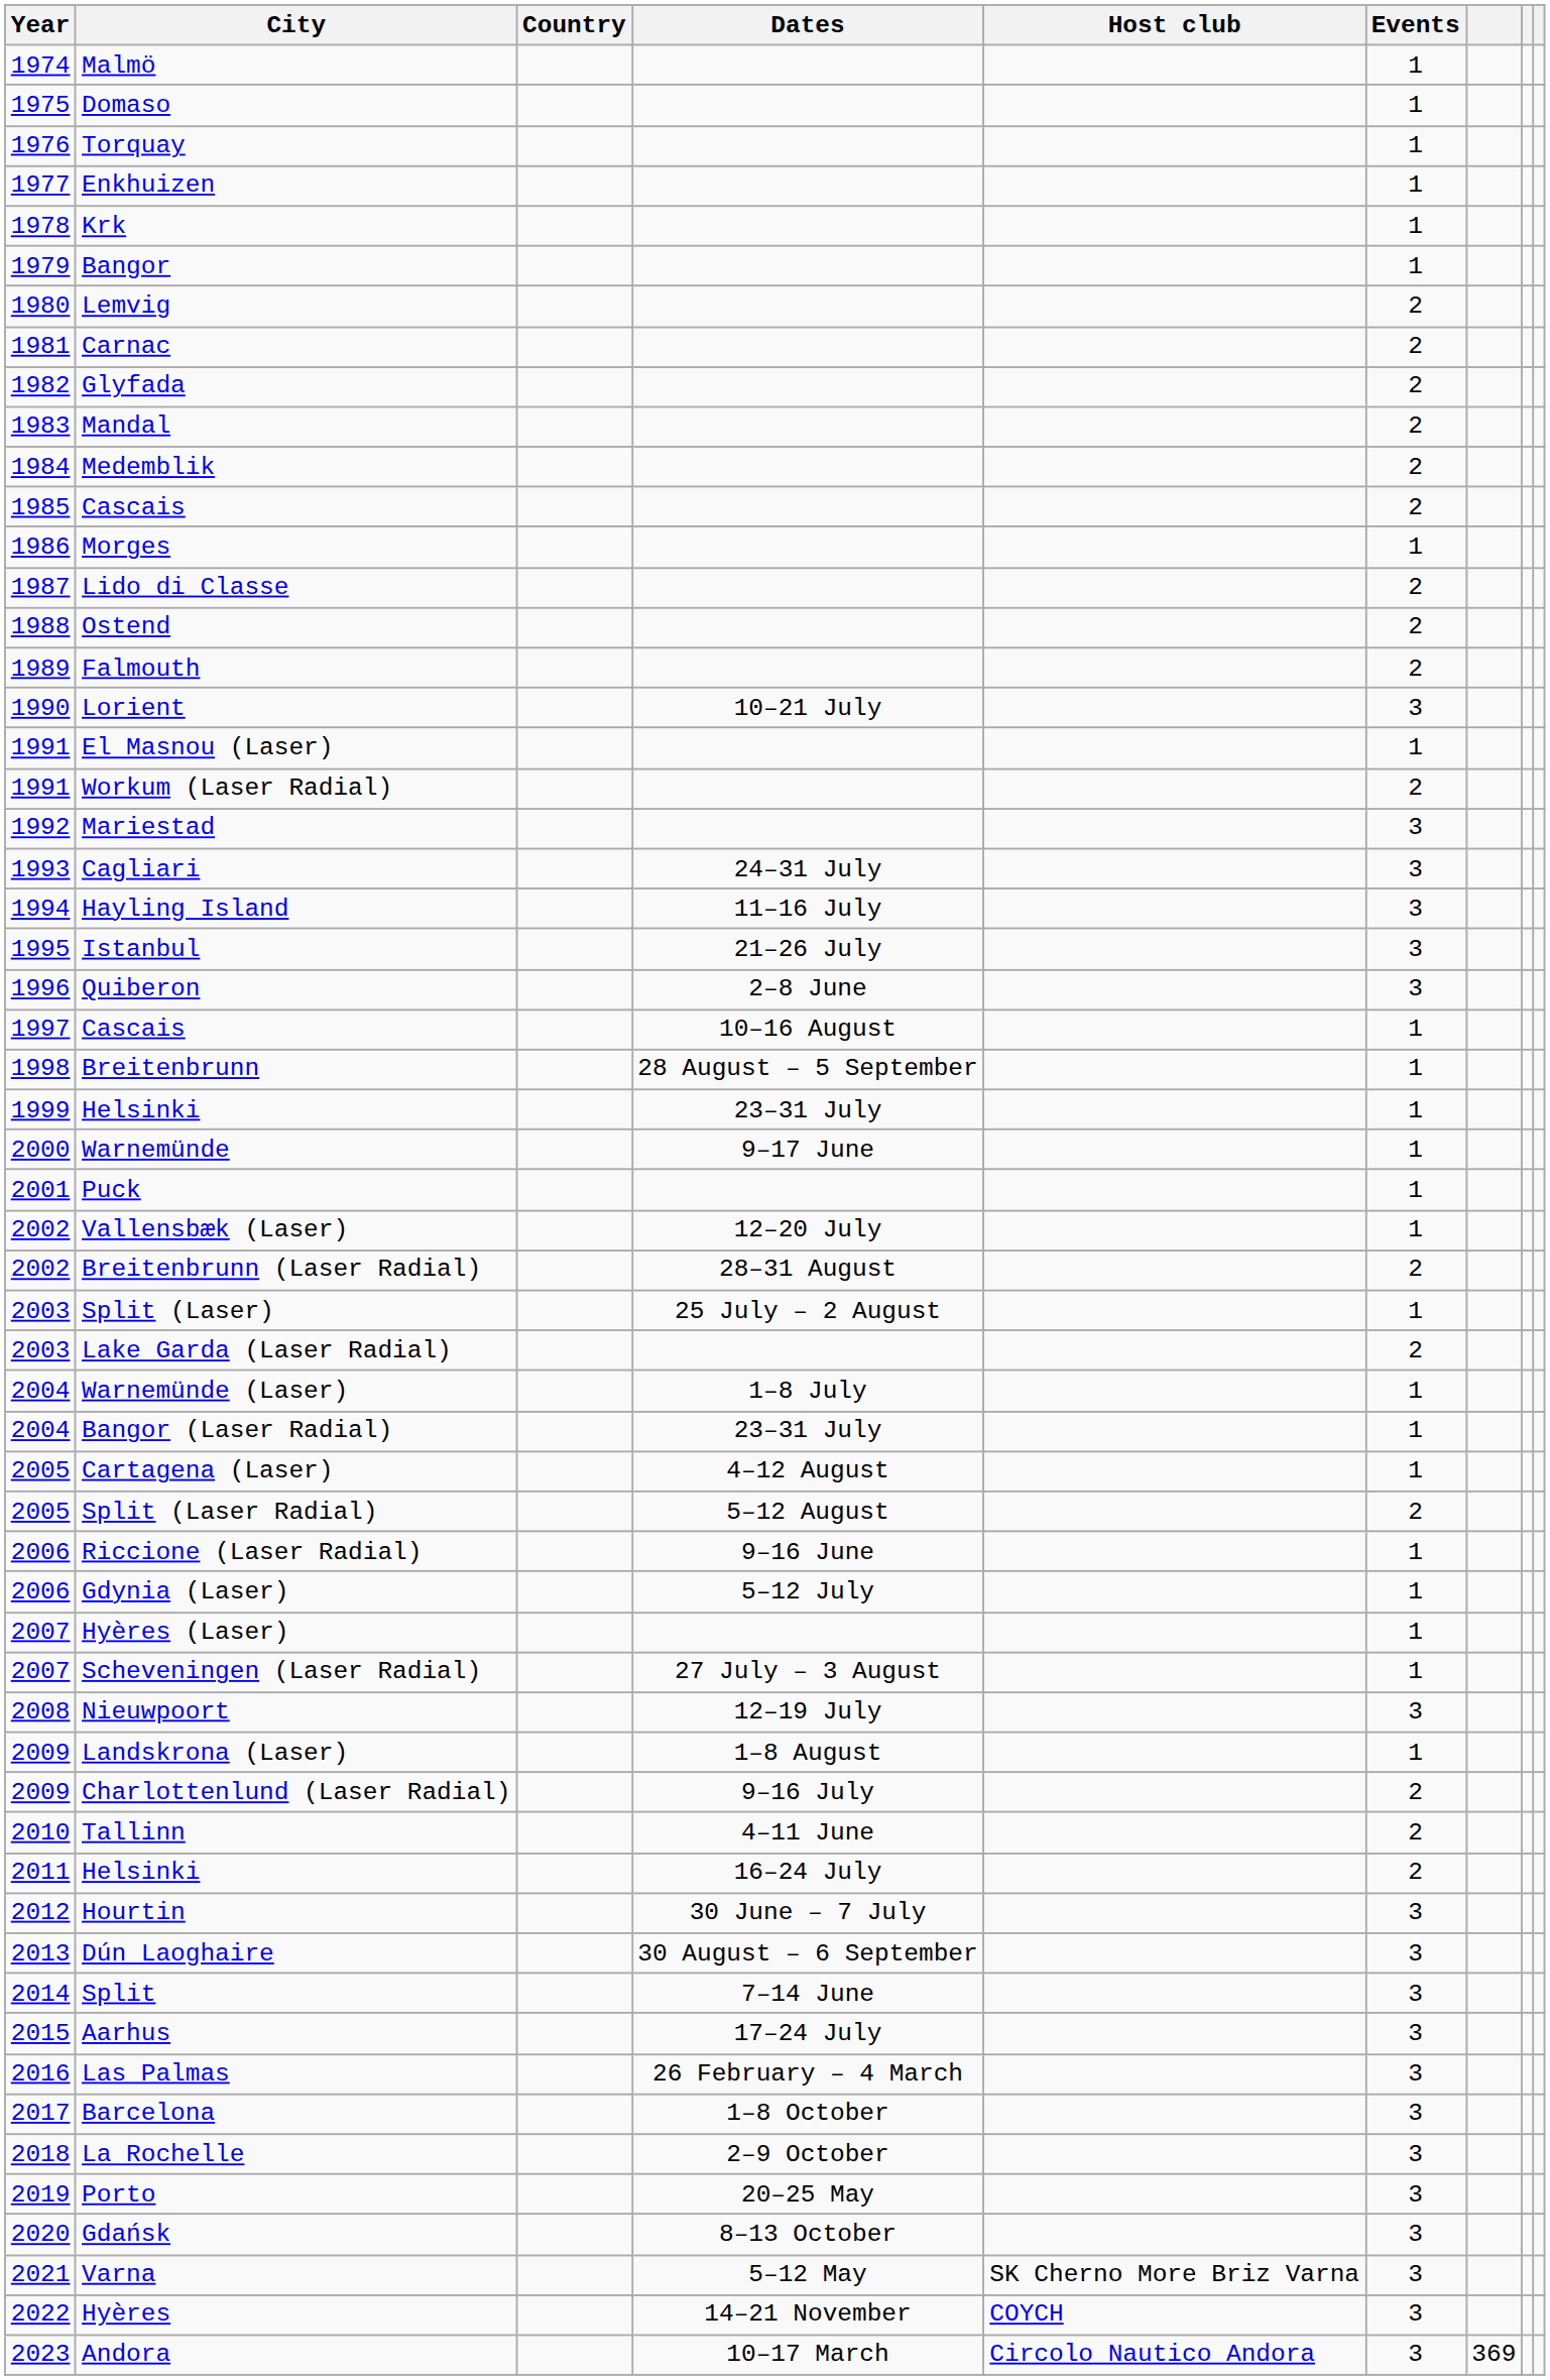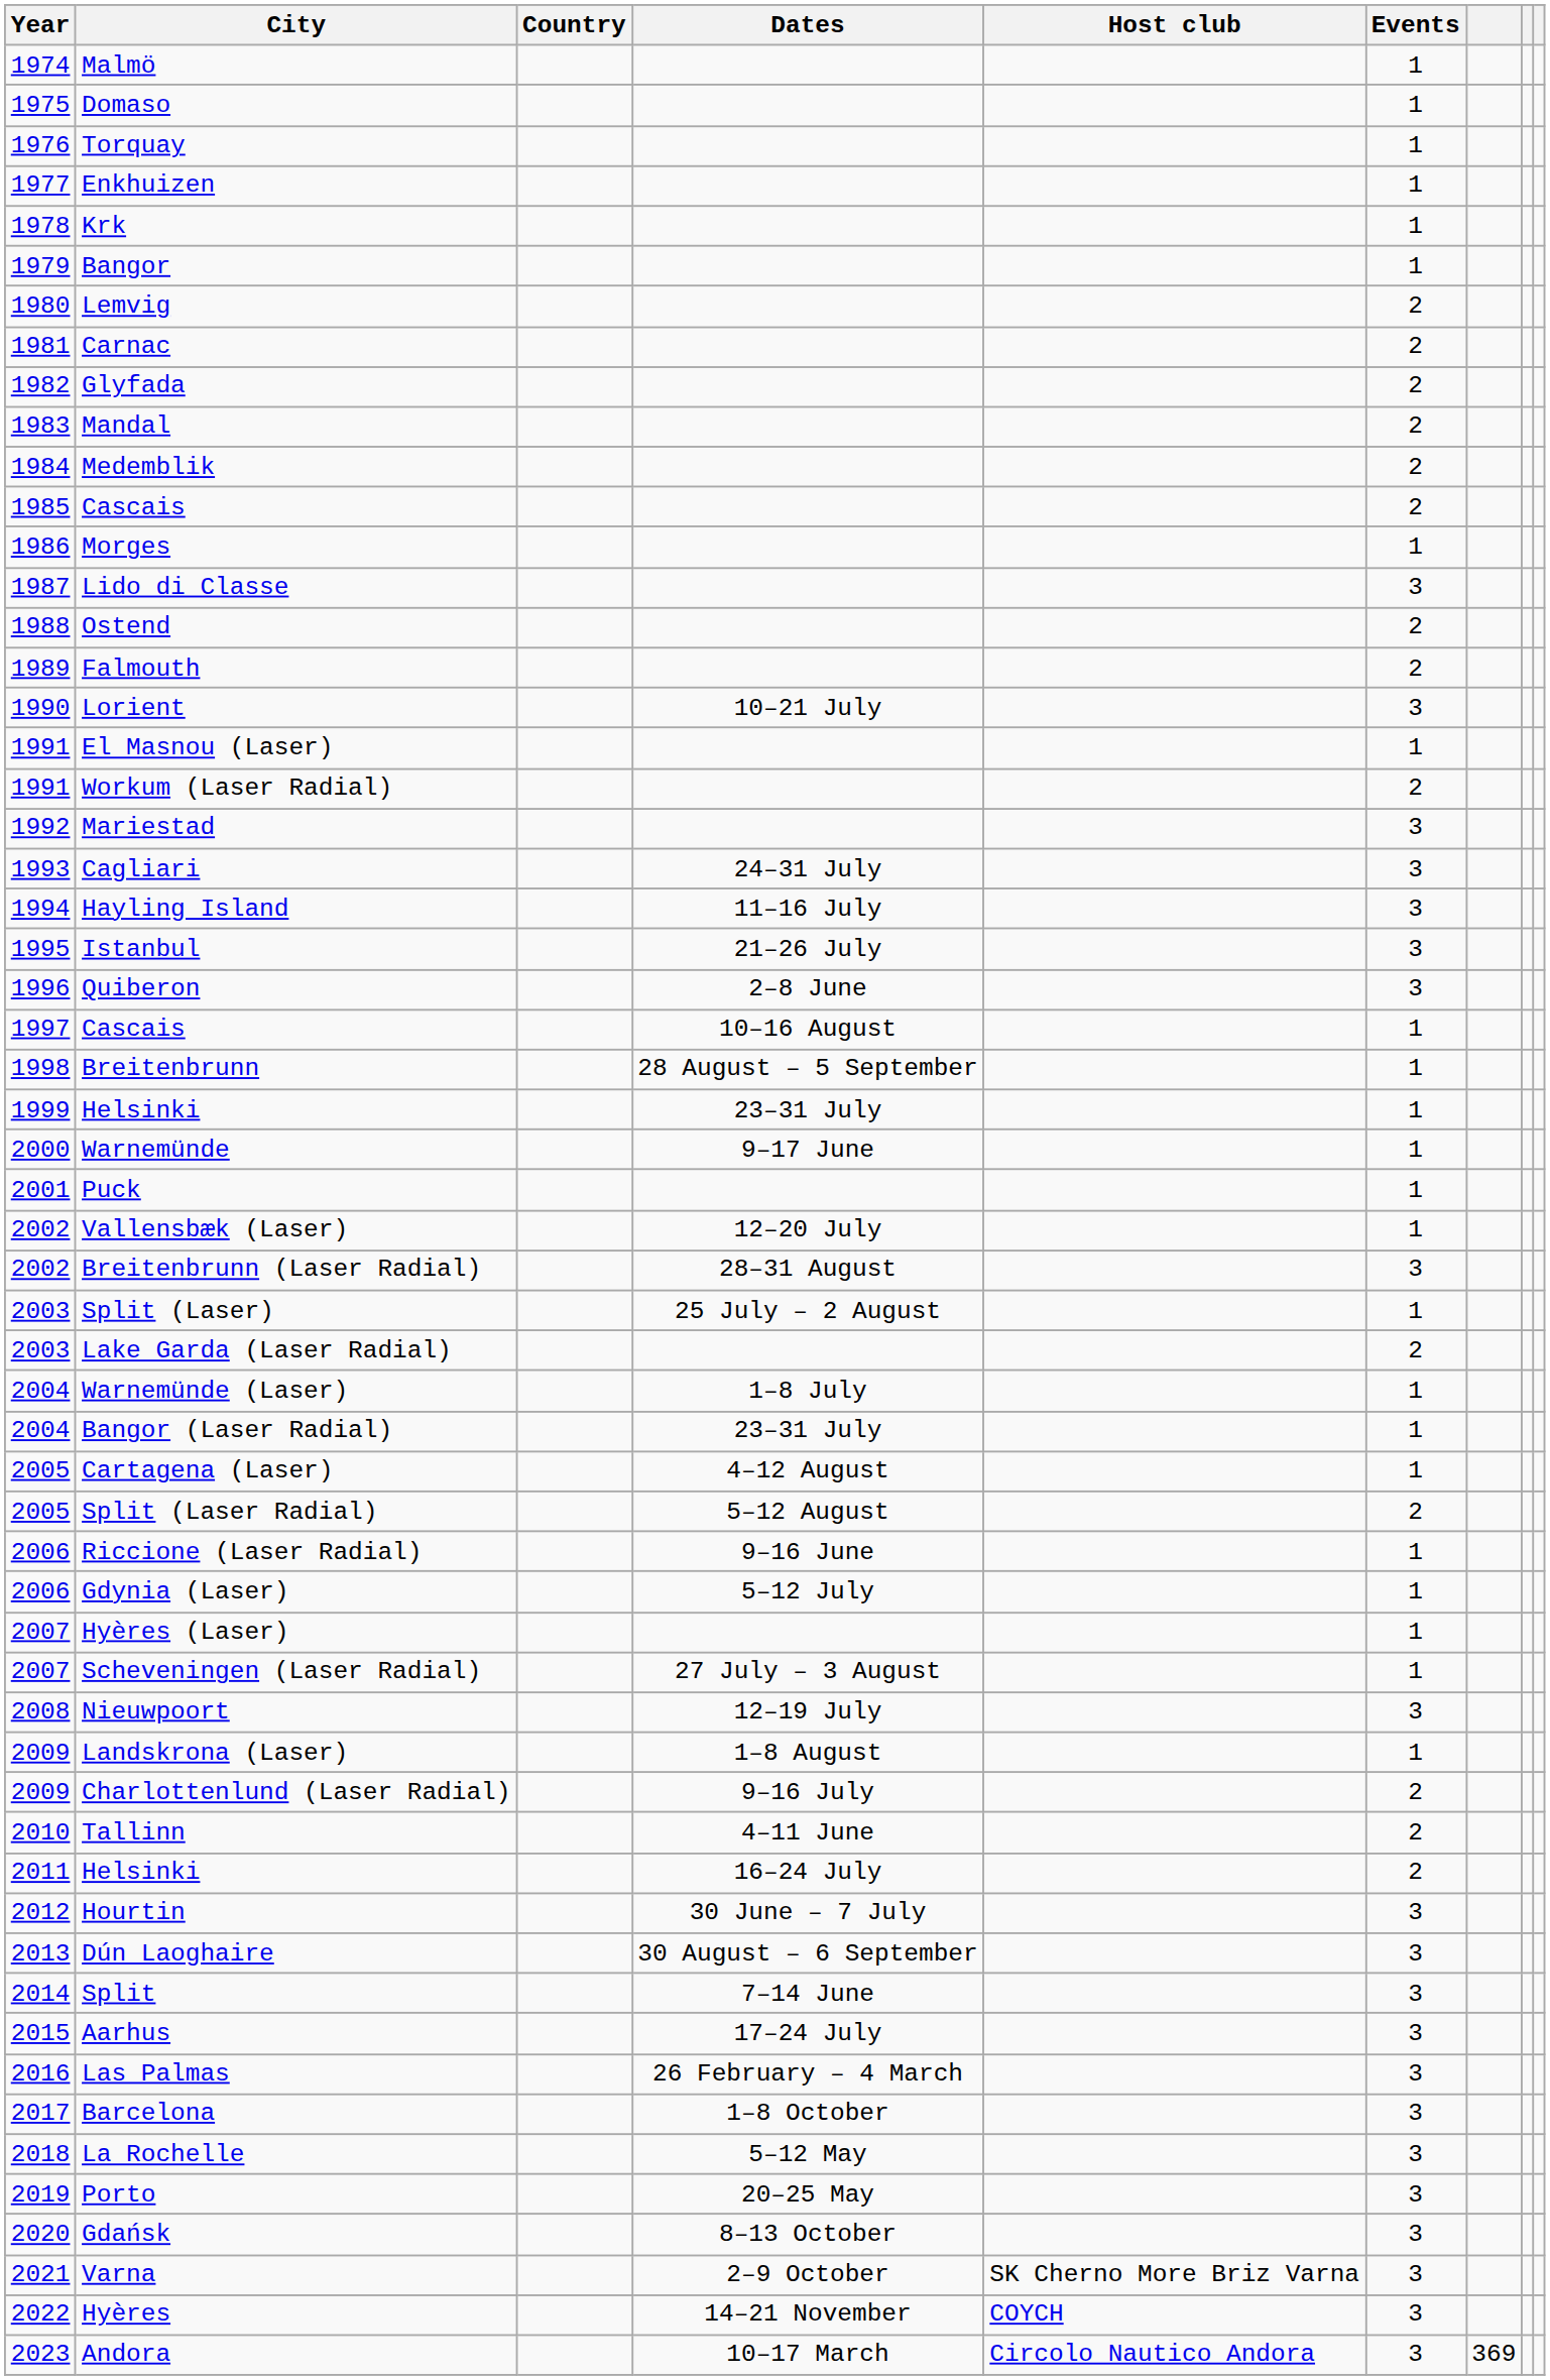Lido di Classe | Events: 2 -> 3
Breitenbrunn (Laser Radial) | Events: 2 -> 3
La Rochelle | Dates: 2–9 October -> 5–12 May
Varna | Dates: 5–12 May -> 2–9 October
